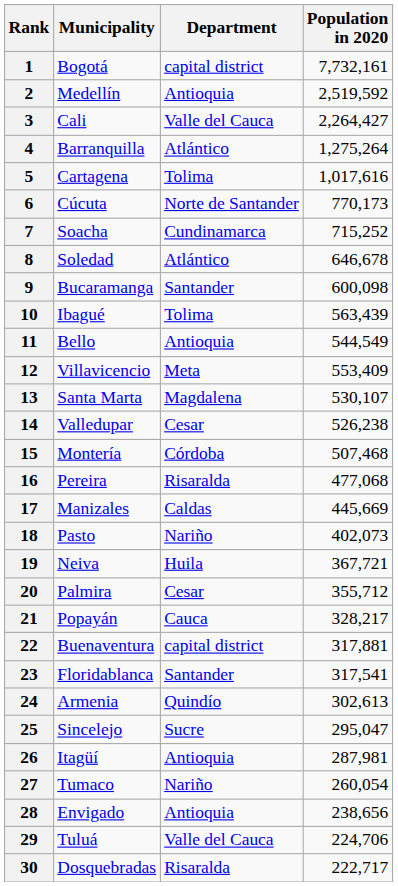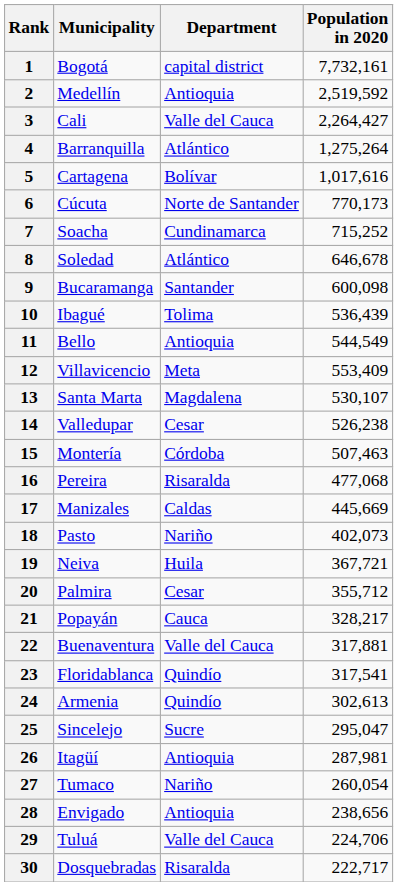5 | Department: Tolima -> Bolívar
10 | Population in 2020: 563,439 -> 536,439
15 | Population in 2020: 507,468 -> 507,463
22 | Department: capital district -> Valle del Cauca
23 | Department: Santander -> Quindío
